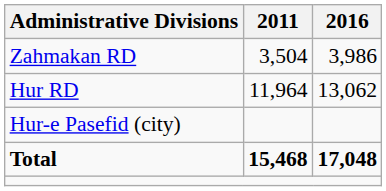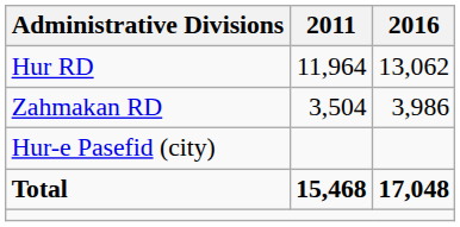rows swapped: Hur RD <-> Zahmakan RD
